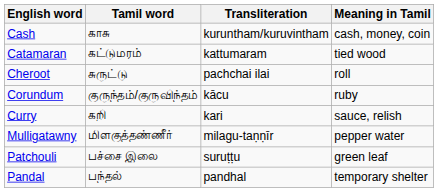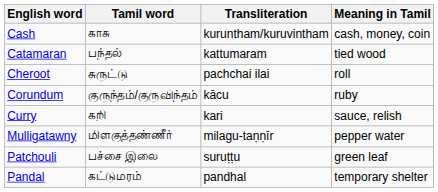Catamaran | Tamil word: கட்டுமரம் -> பந்தல்
Pandal | Tamil word: பந்தல் -> கட்டுமரம்
